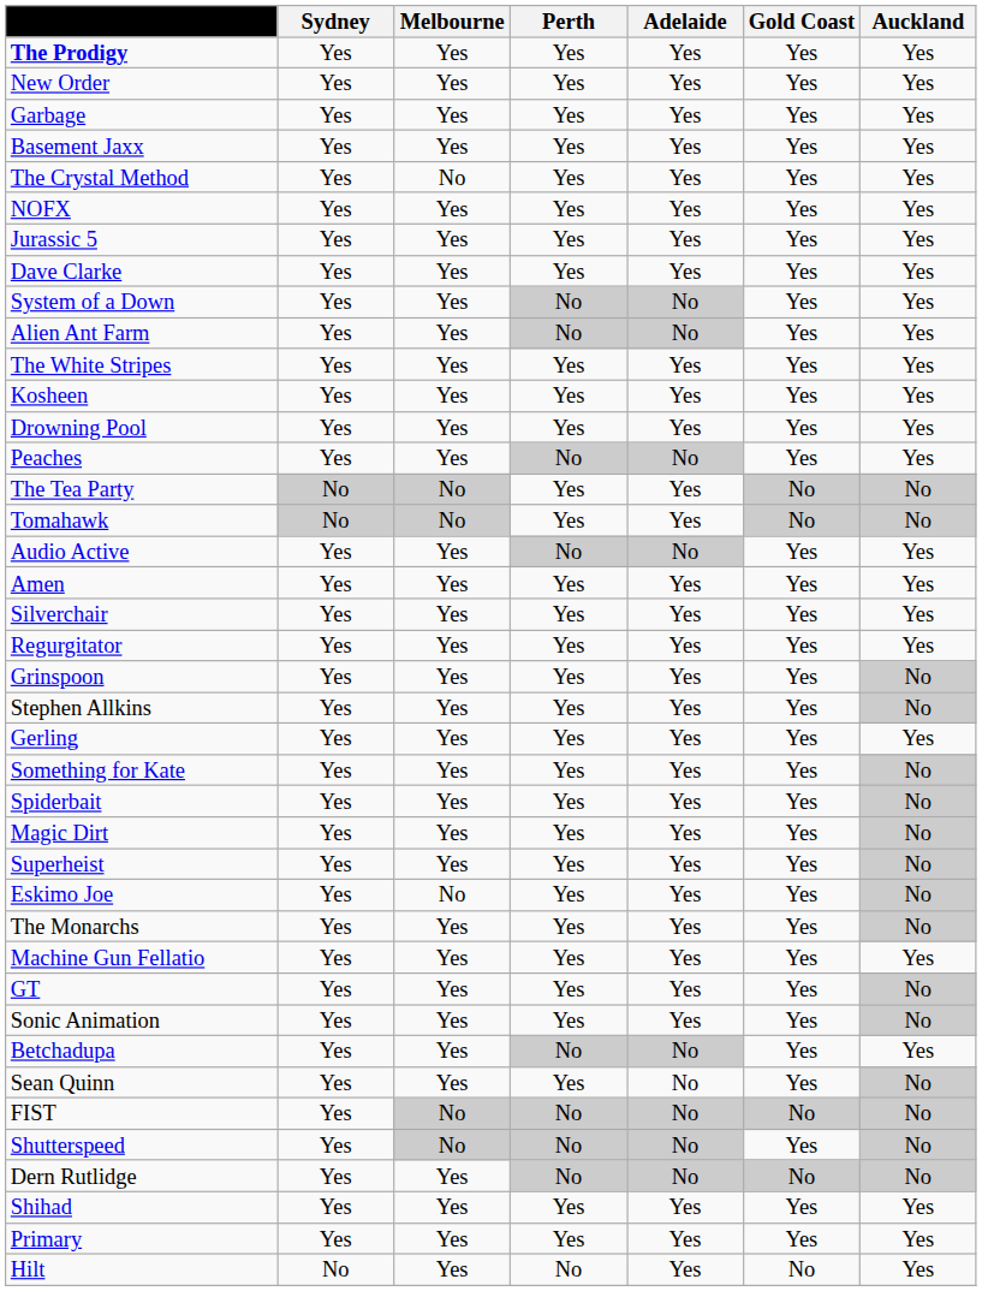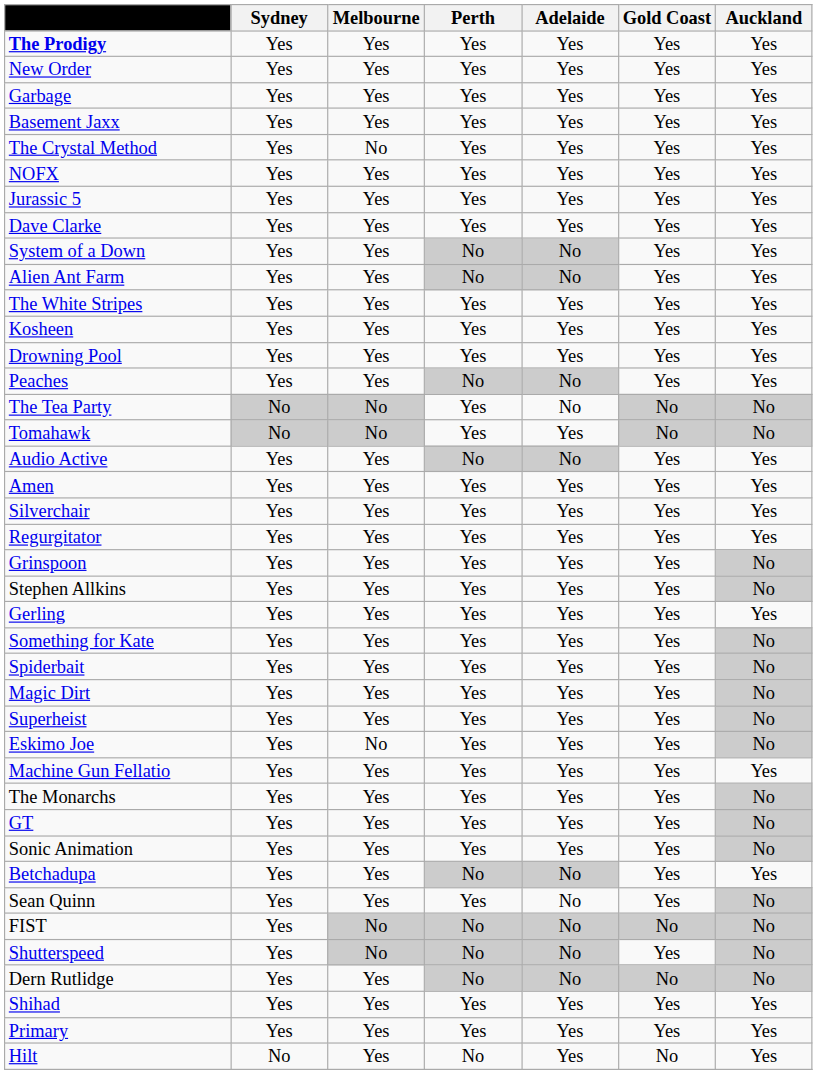The Tea Party | Adelaide: Yes -> No
rows swapped: The Monarchs <-> Machine Gun Fellatio
